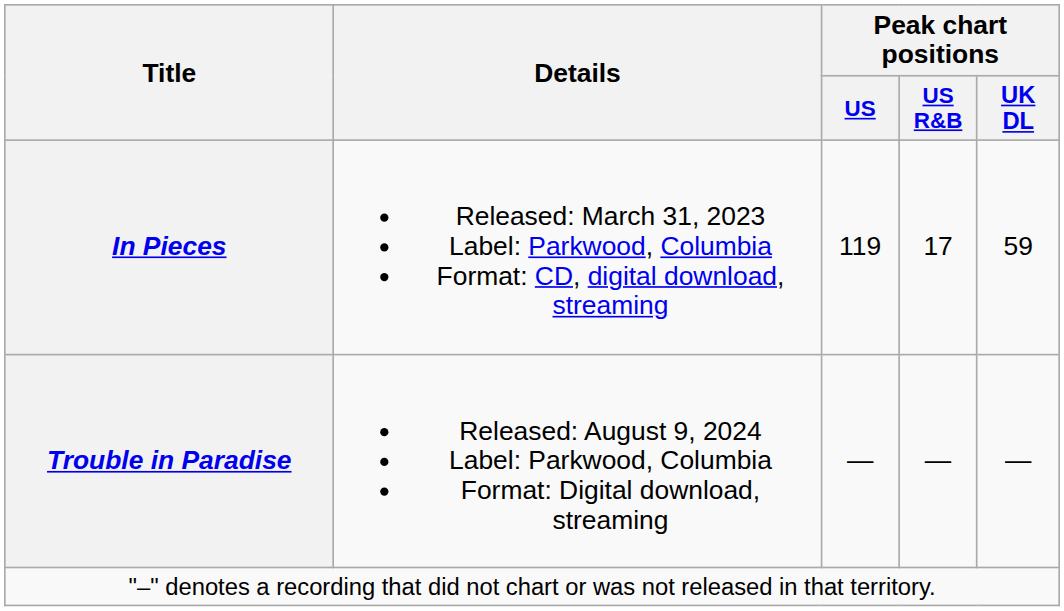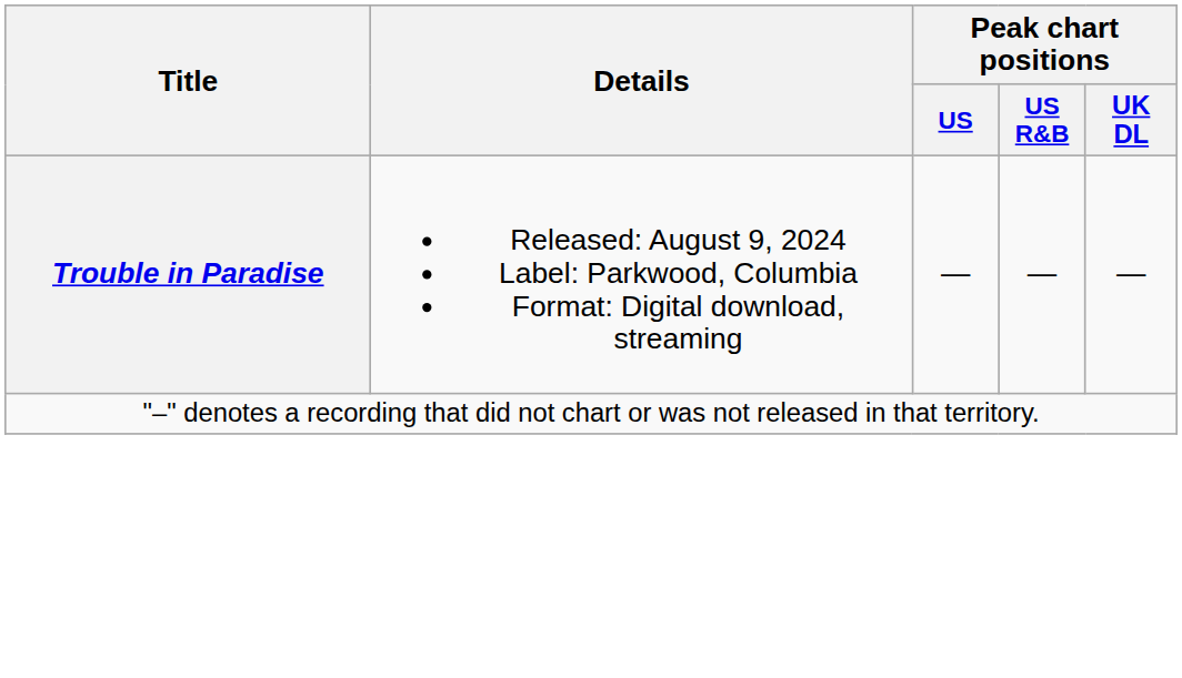- row: In Pieces | Released: March 31, 2023 Label: Parkwood, Columbia Format: CD, digital download, streaming | 119 | 17 | 59
